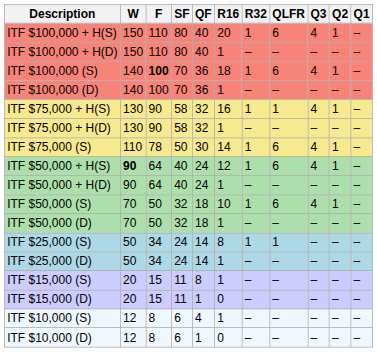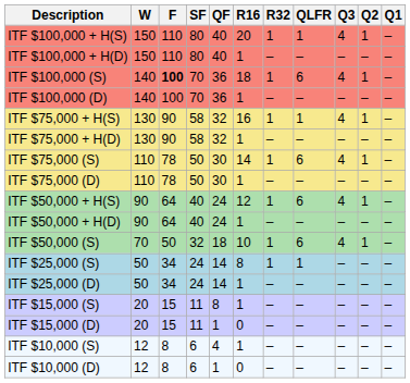ITF $100,000 + H(S) | QLFR: 6 -> 1
+ row: ITF $75,000 (D) | 110 | 78 | 50 | 30 | 1 | – | – | – | – | –
ITF $50,000 + H(S) | W: bold -> normal
- row: ITF $50,000 (D) | 70 | 50 | 32 | 18 | 1 | – | – | – | – | –
